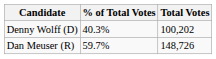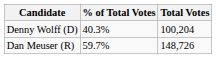Denny Wolff (D) | Total Votes: 100,202 -> 100,204
